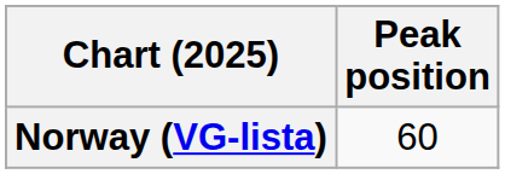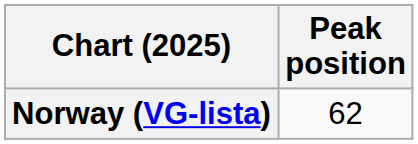Norway (VG-lista) | Peak position: 60 -> 62
